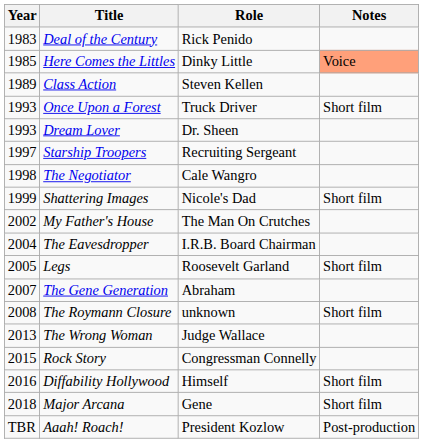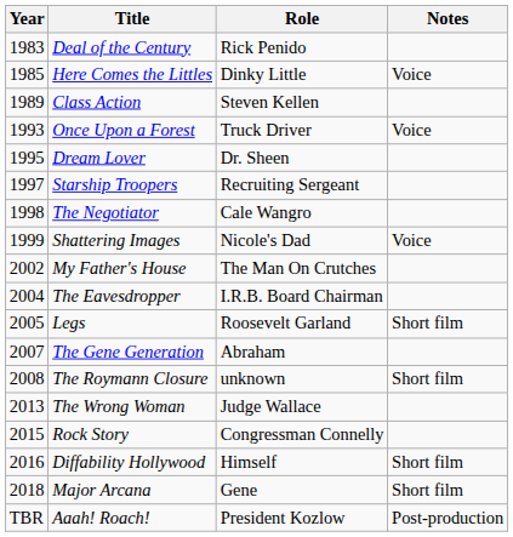Here Comes the Littles | Notes: lightsalmon background -> no background
Once Upon a Forest | Notes: Short film -> Voice
Dream Lover | Year: 1993 -> 1995
Shattering Images | Notes: Short film -> Voice
